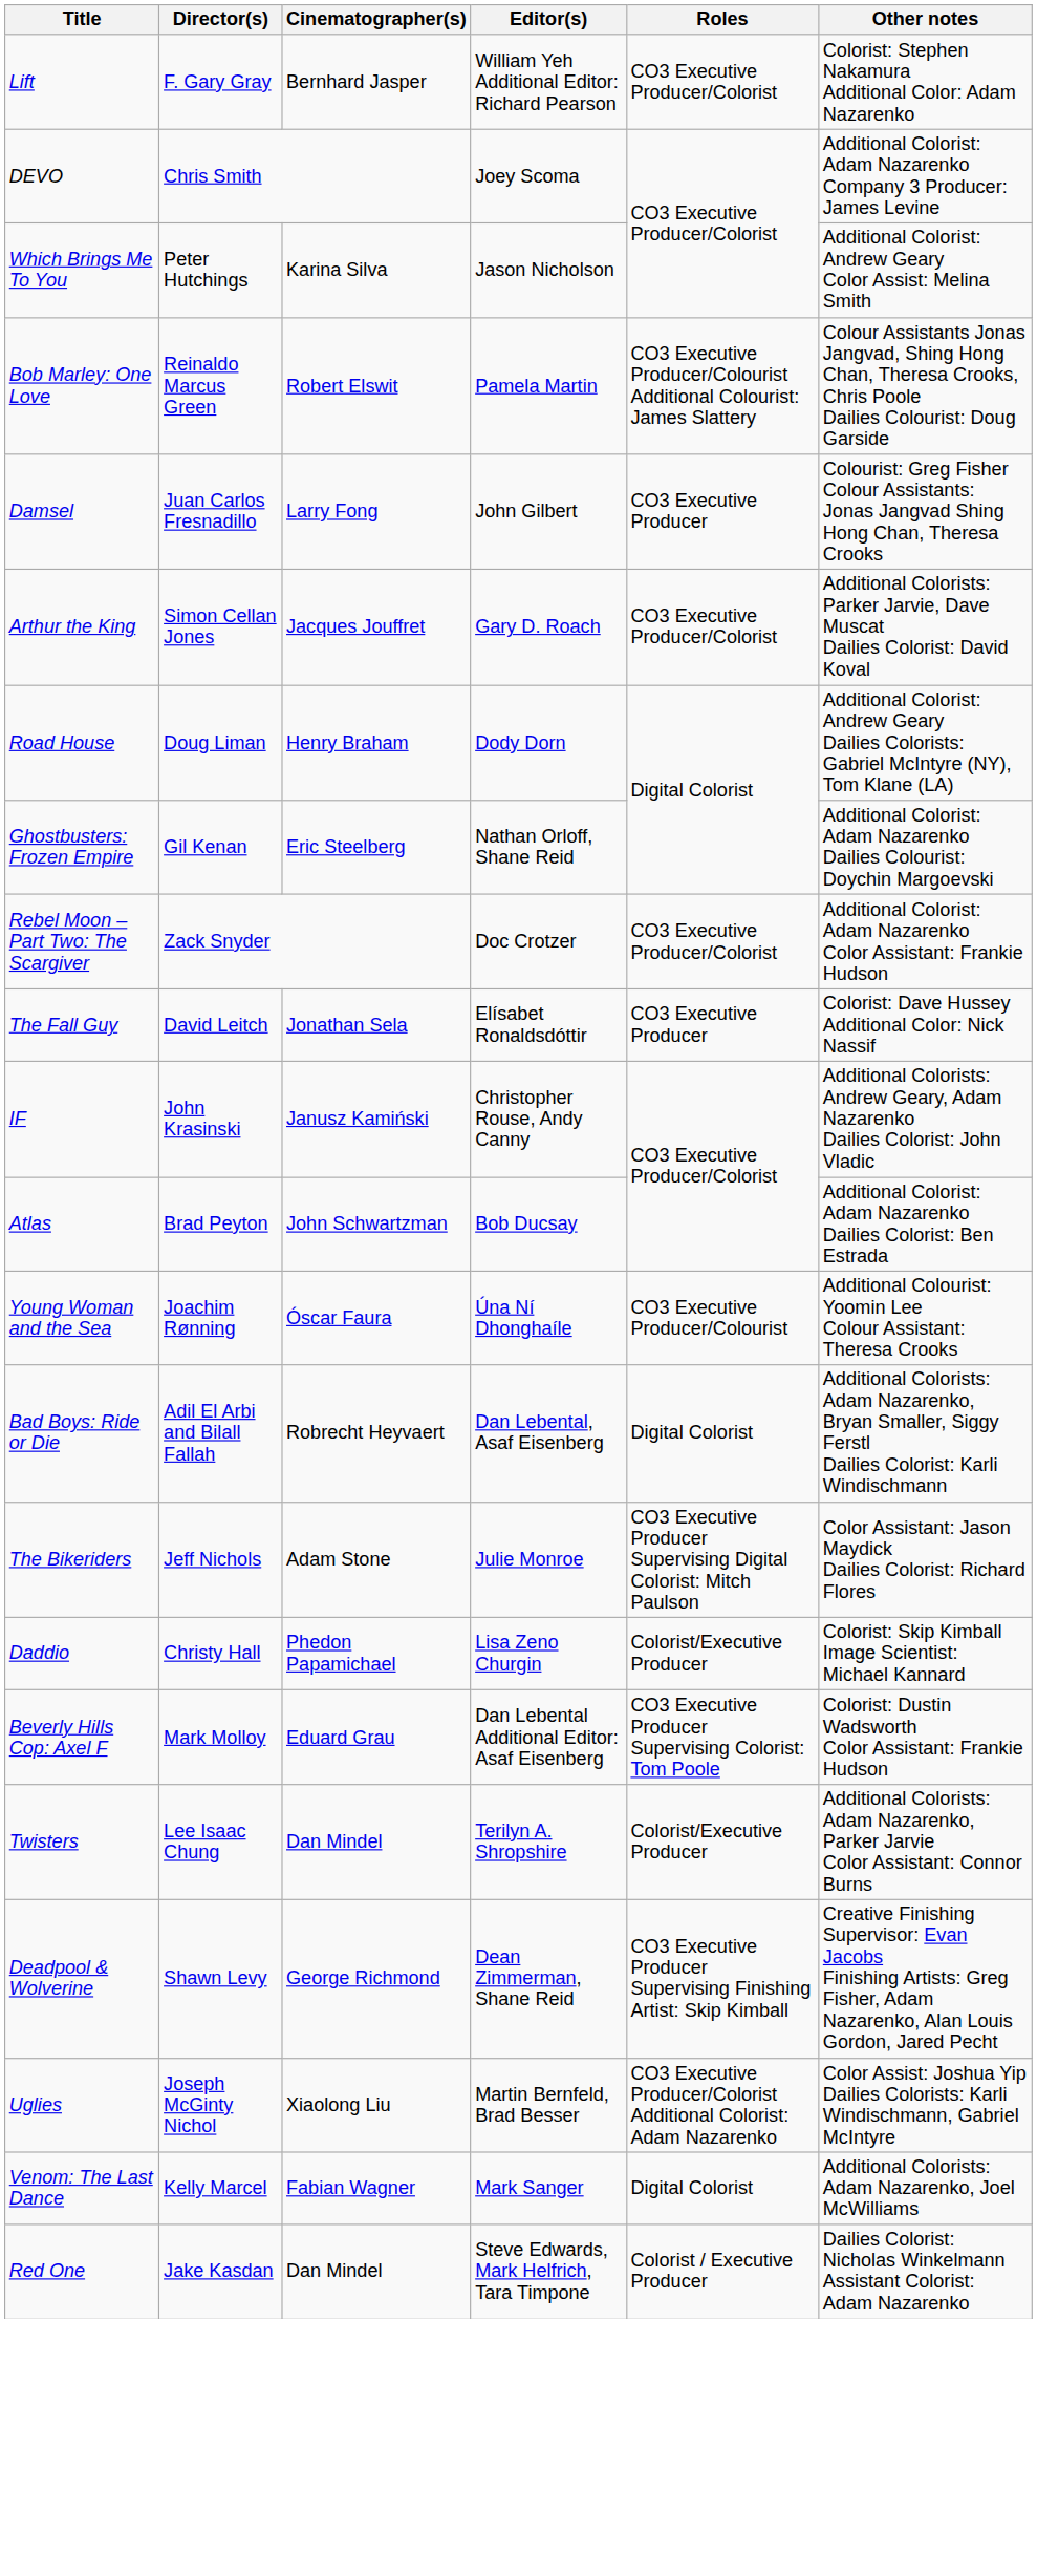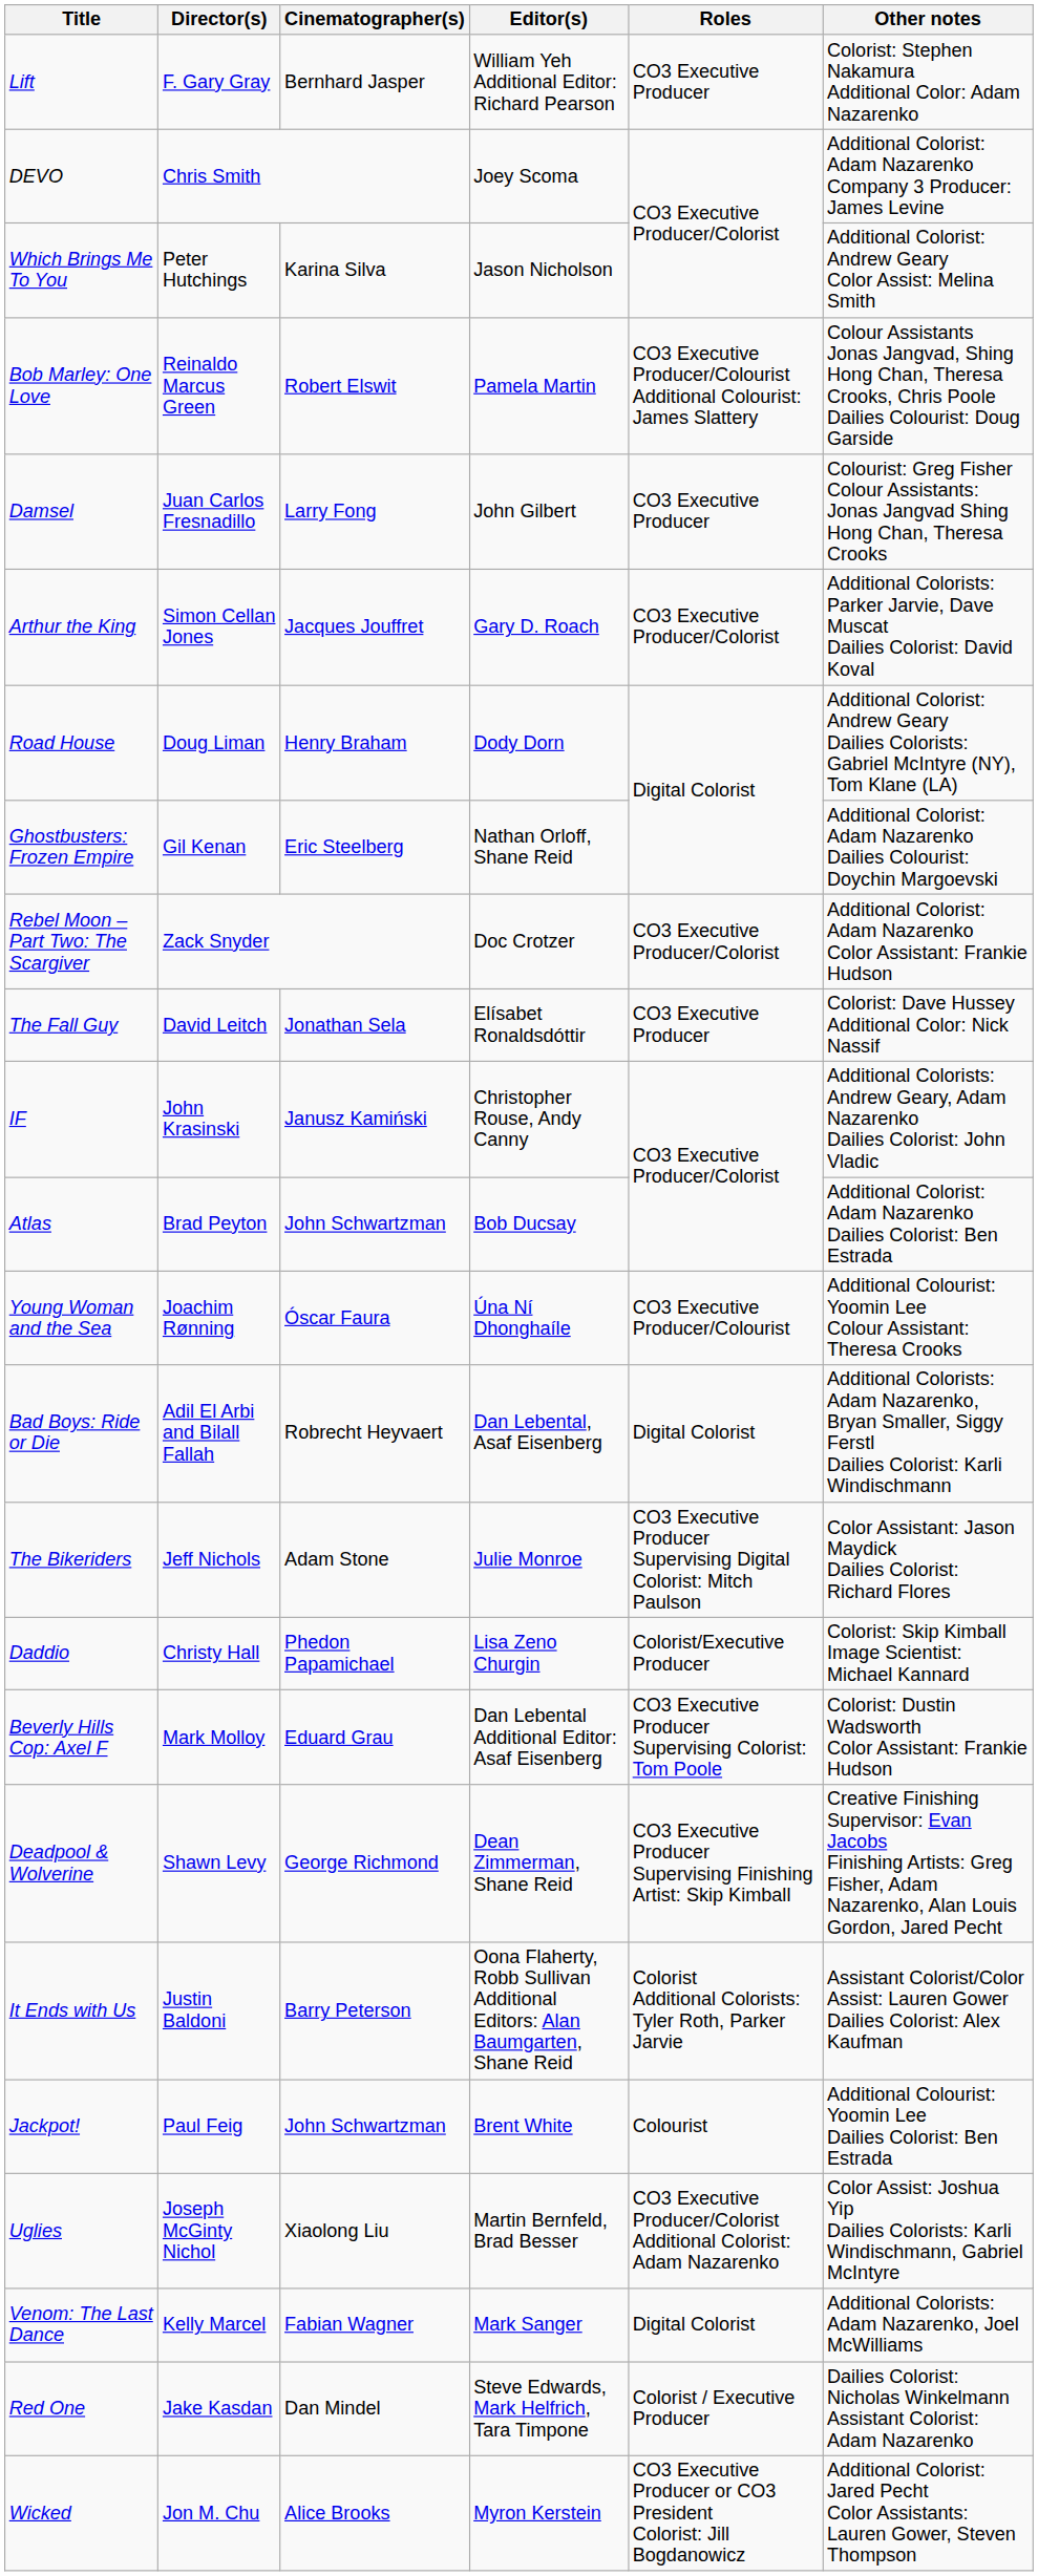Lift | Roles: CO3 Executive Producer/Colorist -> CO3 Executive Producer
- row: Twisters | Lee Isaac Chung | Dan Mindel | Terilyn A. Shropshire | Colorist/Executive Producer | Additional Colorists: Adam Nazarenko, Parker Jarvie Color Assistant: Connor Burns
+ row: It Ends with Us | Justin Baldoni | Barry Peterson | Oona Flaherty, Robb Sullivan Additional Editors: Alan Baumgarten, Shane Reid | Colorist Additional Colorists: Tyler Roth, Parker Jarvie | Assistant Colorist/Color Assist: Lauren Gower Dailies Colorist: Alex Kaufman
+ row: Jackpot! | Paul Feig | John Schwartzman | Brent White | Colourist | Additional Colourist: Yoomin Lee Dailies Colorist: Ben Estrada
+ row: Wicked | Jon M. Chu | Alice Brooks | Myron Kerstein | CO3 Executive Producer or CO3 President Colorist: Jill Bogdanowicz | Additional Colorist: Jared Pecht Color Assistants: Lauren Gower, Steven Thompson
